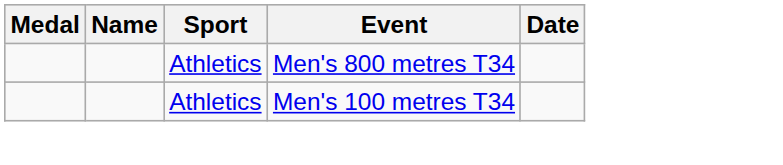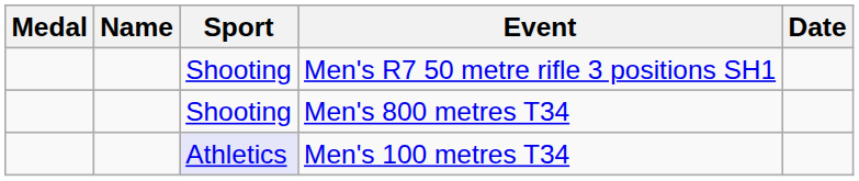+ row: Shooting | Men's R7 50 metre rifle 3 positions SH1
Men's 800 metres T34 | Sport: Athletics -> Shooting
Men's 100 metres T34 | Sport: no background -> lavender background
